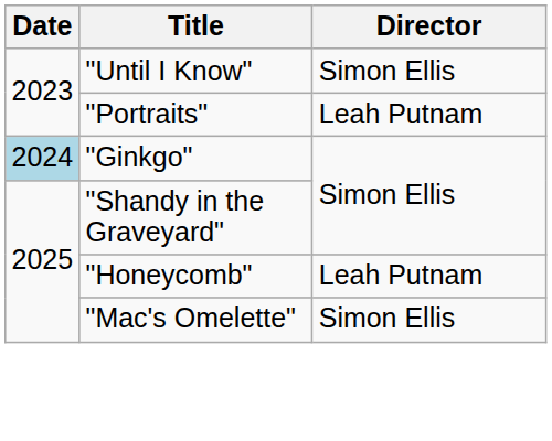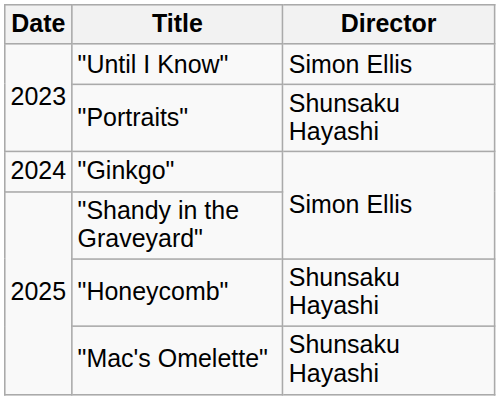"Portraits" | Director: Leah Putnam -> Shunsaku Hayashi
"Ginkgo" | Date: lightblue background -> no background
"Honeycomb" | Director: Leah Putnam -> Shunsaku Hayashi
"Mac's Omelette" | Director: Simon Ellis -> Shunsaku Hayashi
